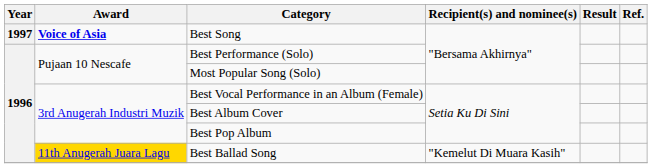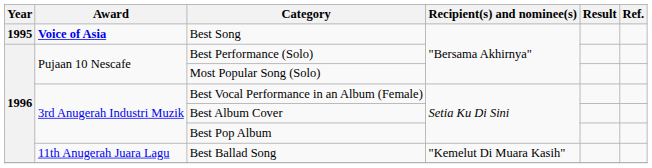Best Song | Year: 1997 -> 1995
Best Ballad Song | Award: gold background -> no background
